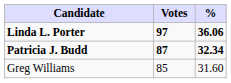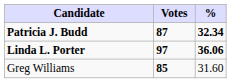rows swapped: Linda L. Porter <-> Patricia J. Budd
Greg Williams | Votes: normal -> bold
